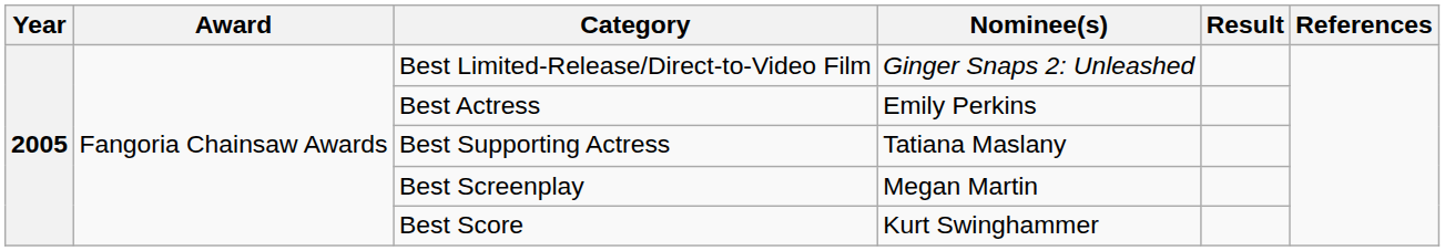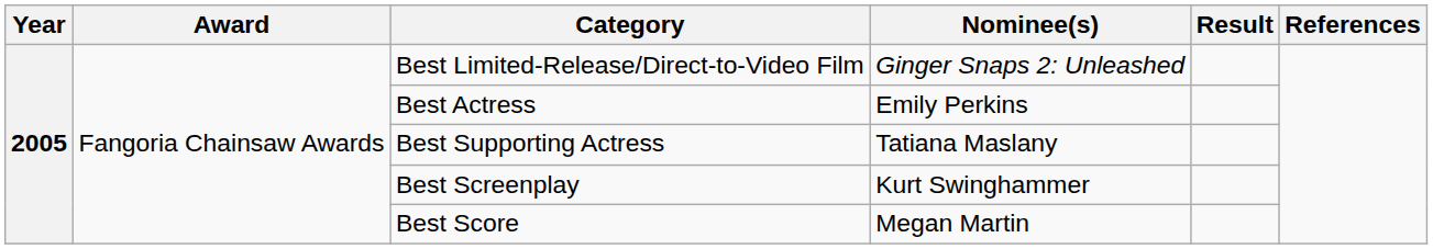Best Screenplay | Nominee(s): Megan Martin -> Kurt Swinghammer
Best Score | Nominee(s): Kurt Swinghammer -> Megan Martin
